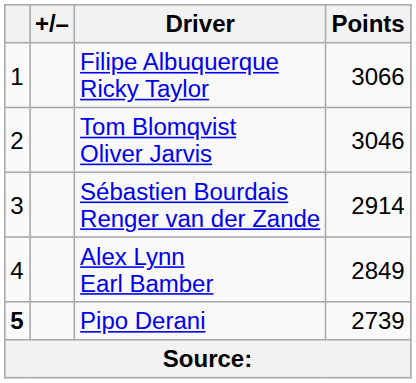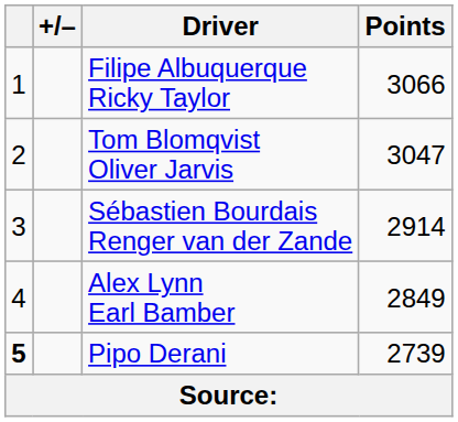Tom Blomqvist Oliver Jarvis | Points: 3046 -> 3047
